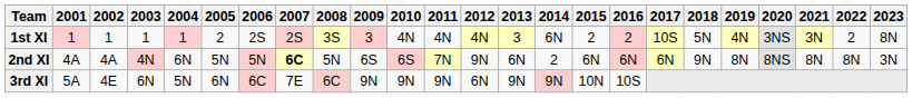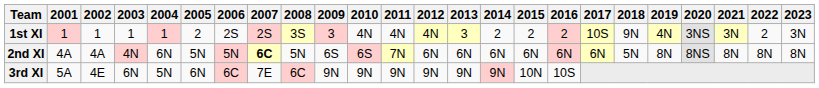1st XI | 2014: 6N -> 2
1st XI | 2018: 5N -> 9N
1st XI | 2023: 8N -> 3N
2nd XI | 2012: 9N -> 6N
2nd XI | 2014: 2 -> 6N
2nd XI | 2018: 9N -> 5N
2nd XI | 2023: 3N -> 8N
3rd XI | 2012: 6N -> 9N
